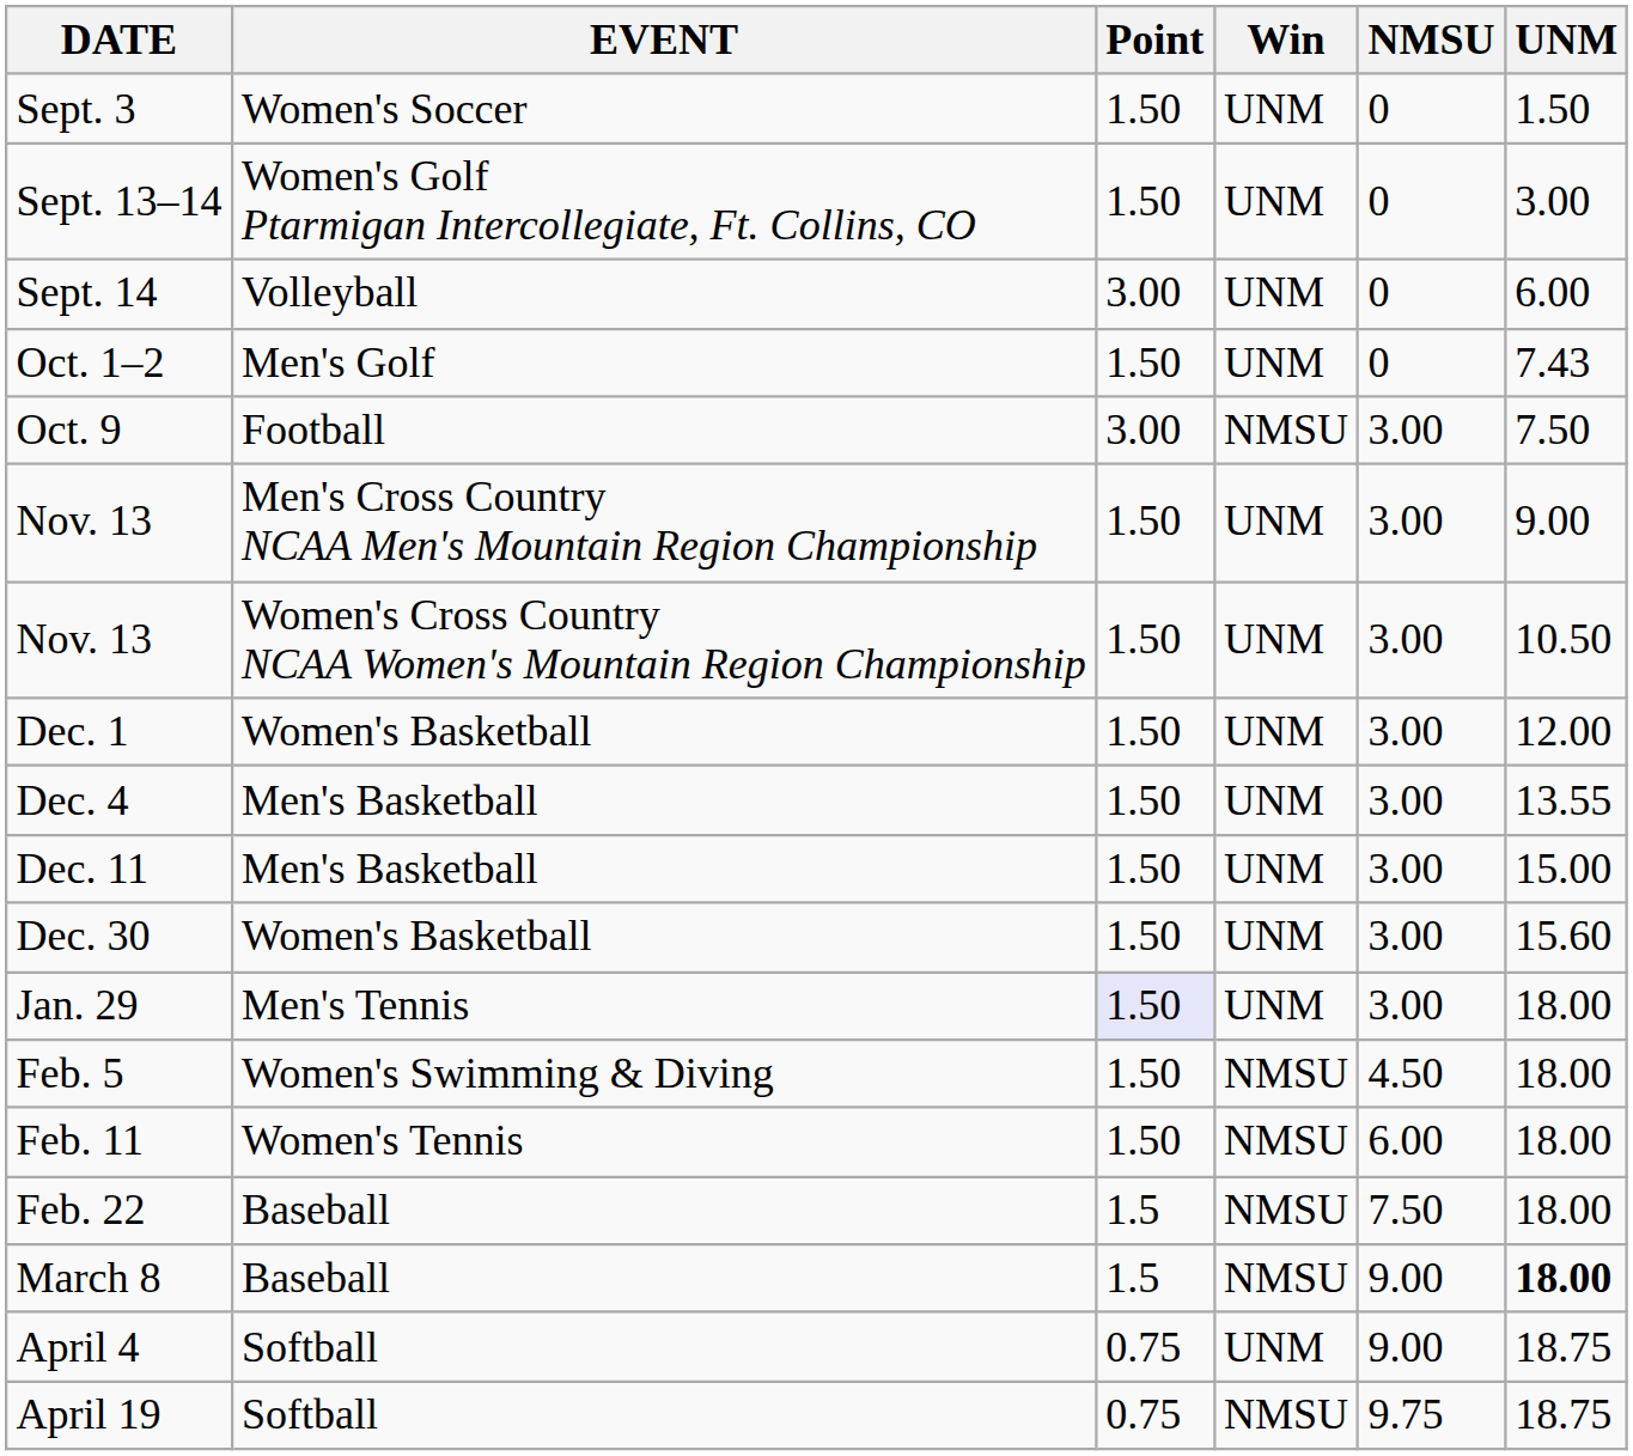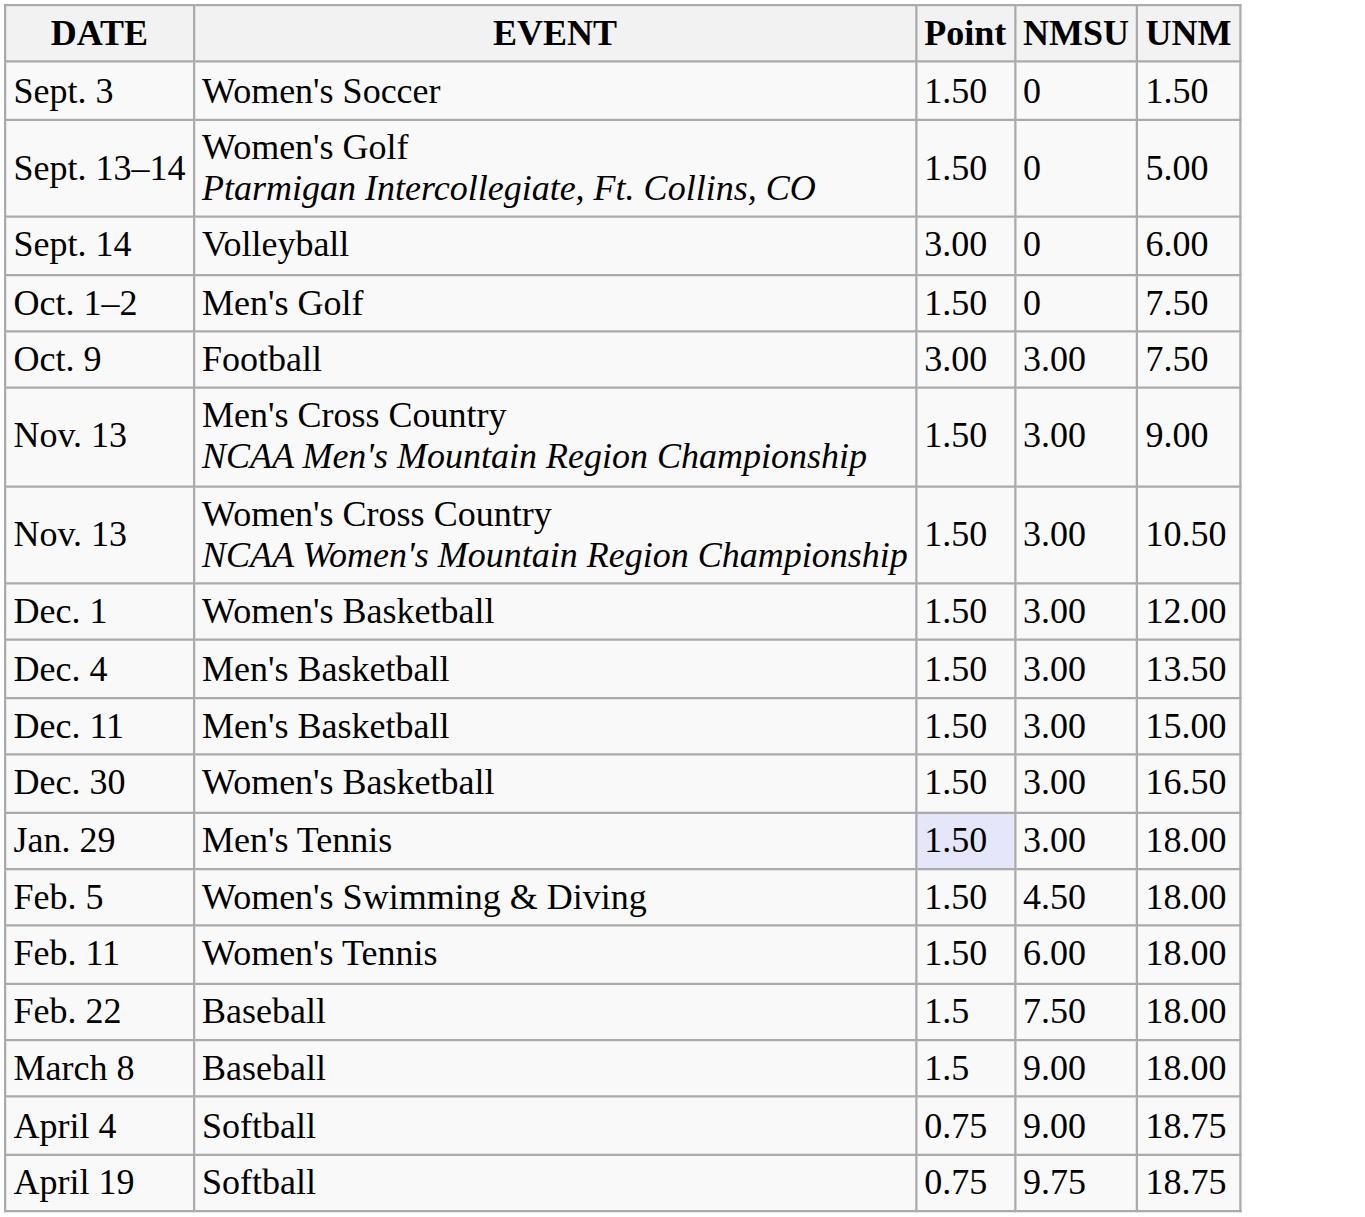- column: Win | UNM | UNM | UNM | UNM | NMSU | UNM | UNM | UNM | UNM | UNM | UNM | UNM | NMSU | NMSU | NMSU | NMSU | UNM | NMSU
Sept. 13–14 | UNM: 3.00 -> 5.00
Oct. 1–2 | UNM: 7.43 -> 7.50
Dec. 4 | UNM: 13.55 -> 13.50
Dec. 30 | UNM: 15.60 -> 16.50
March 8 | UNM: bold -> normal
